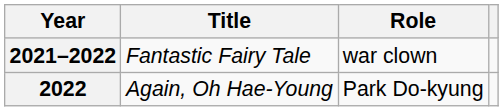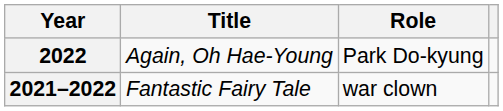rows swapped: 2021–2022 <-> 2022
